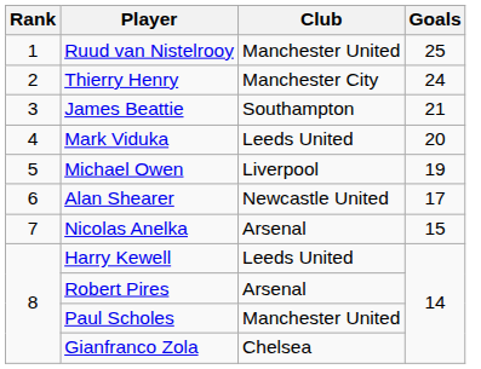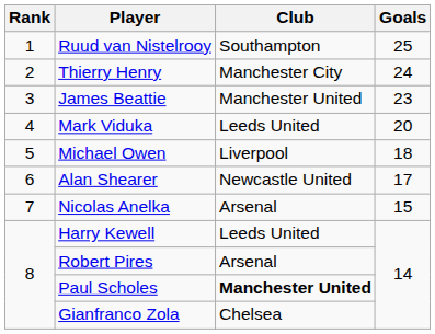Ruud van Nistelrooy | Club: Manchester United -> Southampton
James Beattie | Club: Southampton -> Manchester United
James Beattie | Goals: 21 -> 23
Michael Owen | Goals: 19 -> 18
Paul Scholes | Club: normal -> bold
